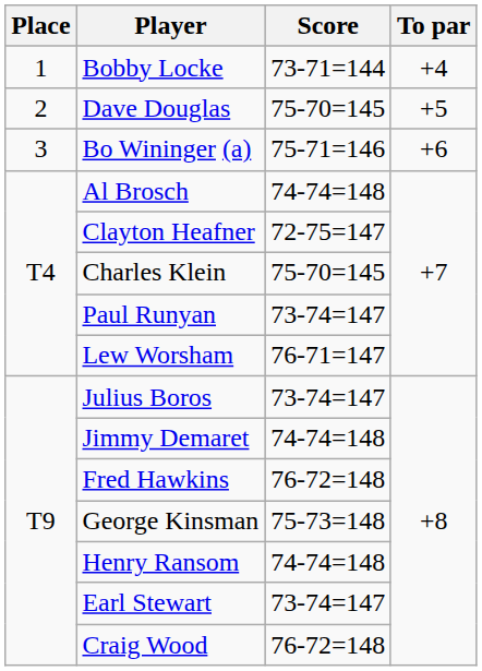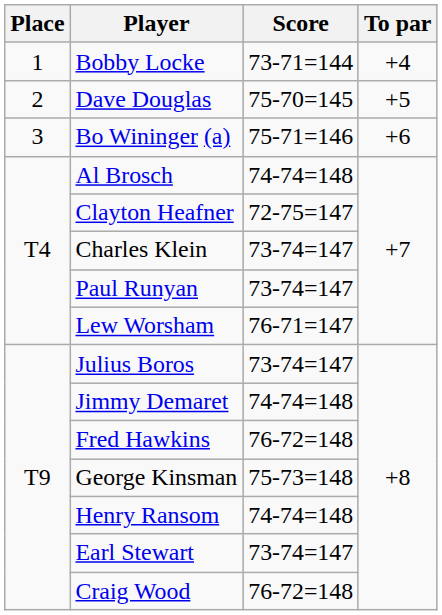Charles Klein | Score: 75-70=145 -> 73-74=147
